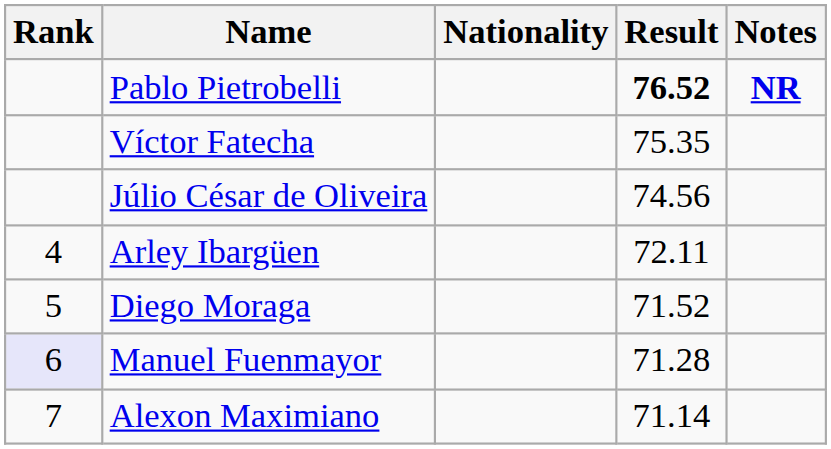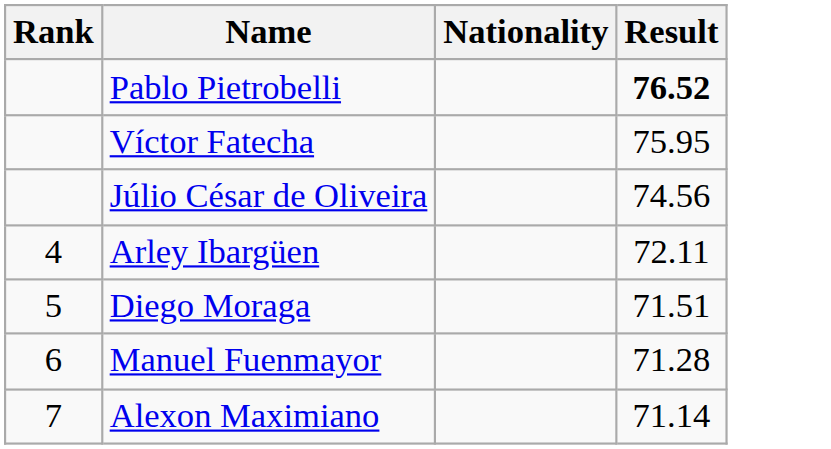- column: Notes | NR
Víctor Fatecha | Result: 75.35 -> 75.95
Diego Moraga | Result: 71.52 -> 71.51
Manuel Fuenmayor | Rank: lavender background -> no background
